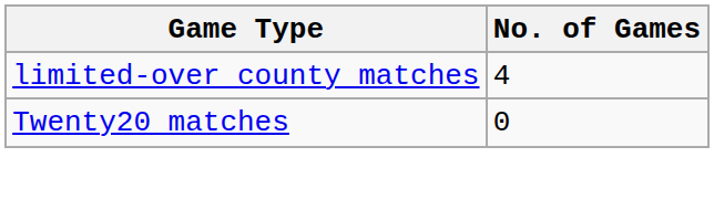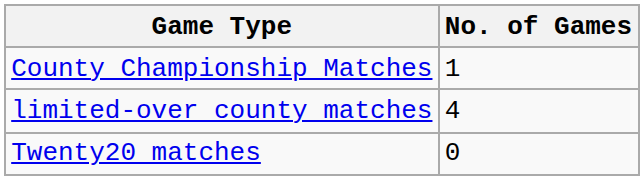+ row: County Championship Matches | 1
